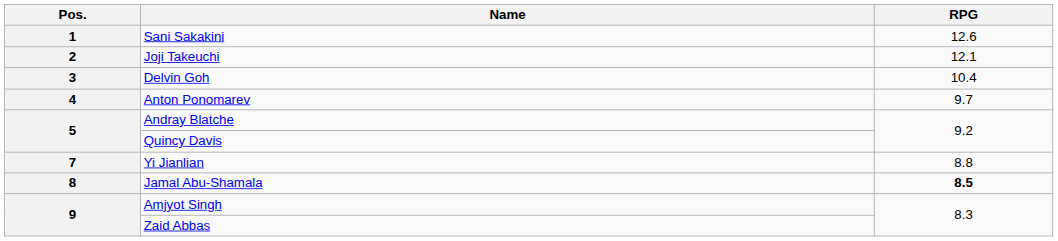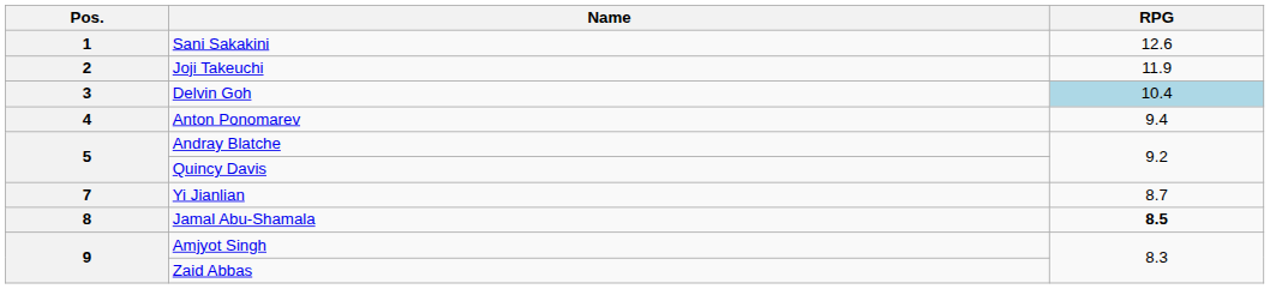Joji Takeuchi | RPG: 12.1 -> 11.9
Delvin Goh | RPG: no background -> lightblue background
Anton Ponomarev | RPG: 9.7 -> 9.4
Yi Jianlian | RPG: 8.8 -> 8.7
